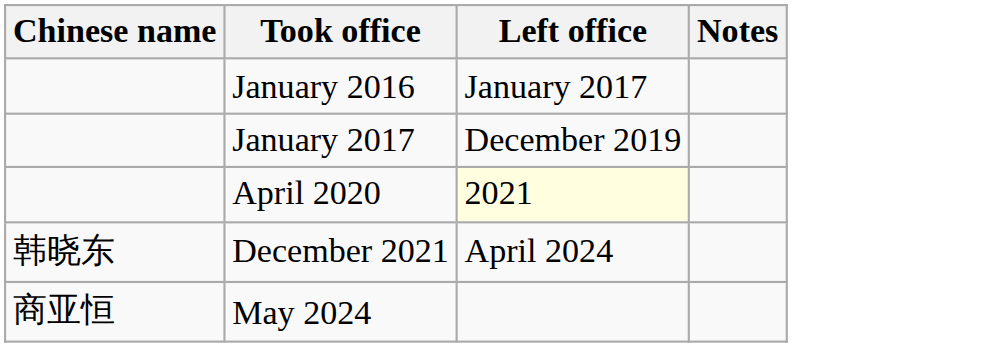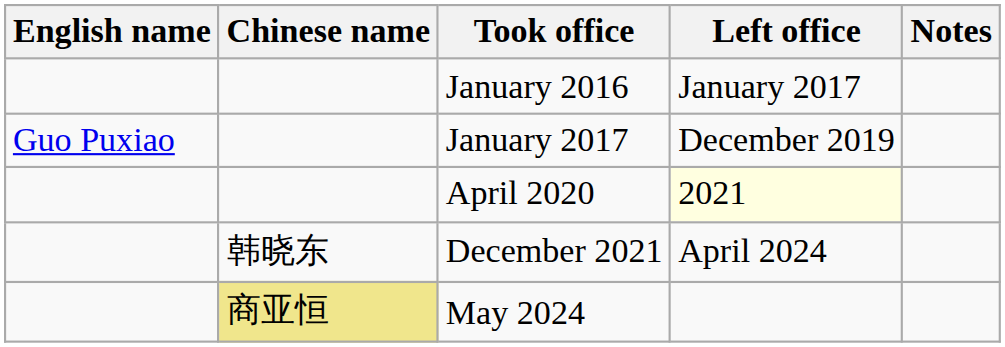+ column: English name | Guo Puxiao
May 2024 | Chinese name: no background -> khaki background
